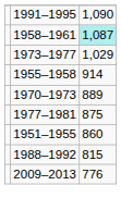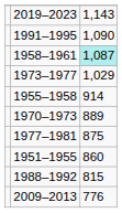+ row: 2019–2023 | 1,143
